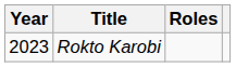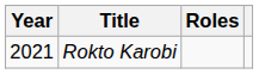Rokto Karobi | Year: 2023 -> 2021
